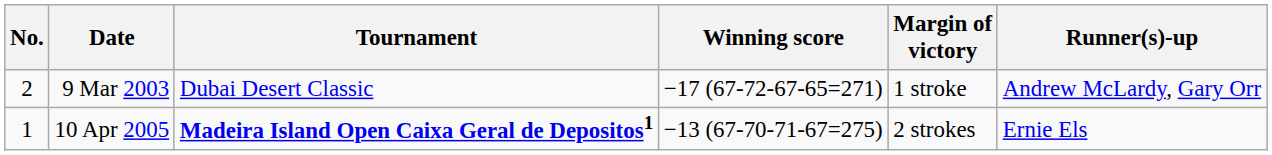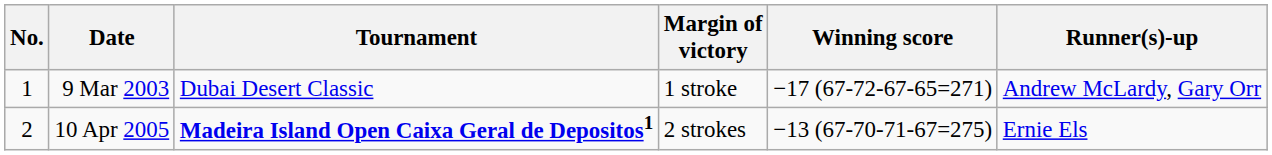columns swapped: Winning score <-> Margin of victory
9 Mar 2003 | No.: 2 -> 1
10 Apr 2005 | No.: 1 -> 2
